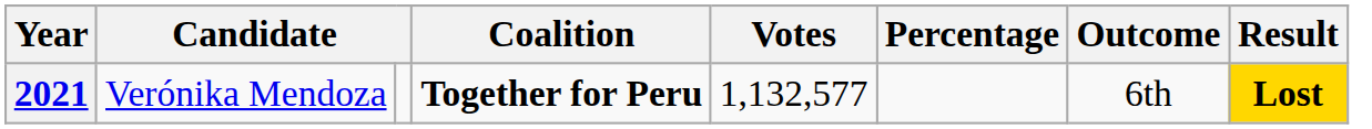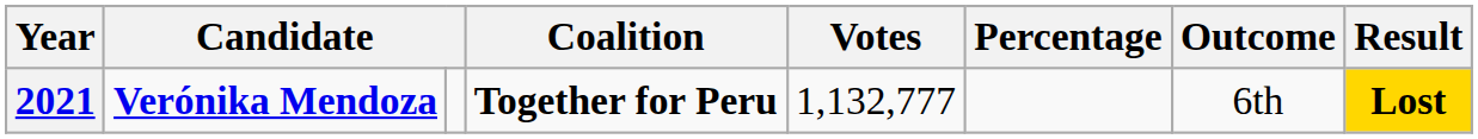2021 | column 2: normal -> bold
2021 | Votes: 1,132,577 -> 1,132,777
